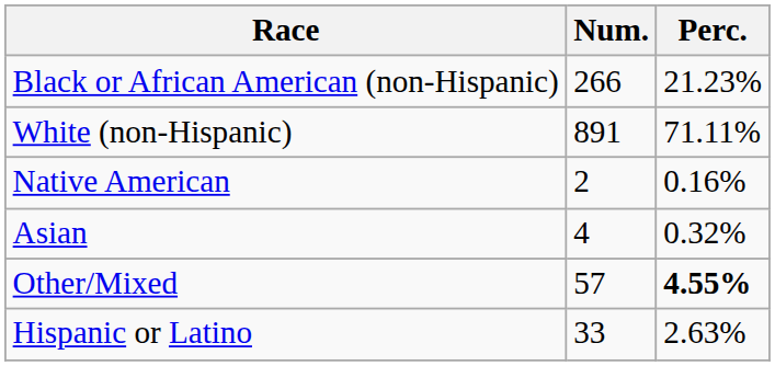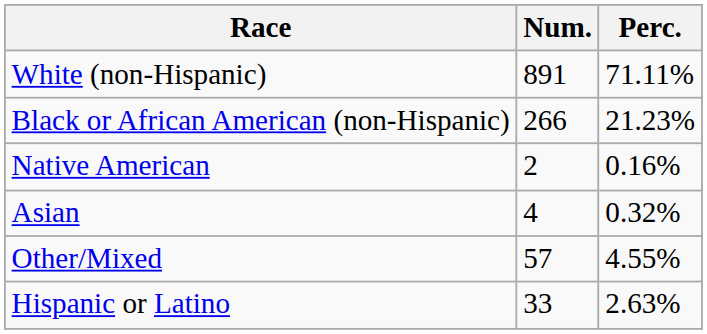rows swapped: White (non-Hispanic) <-> Black or African American (non-Hispanic)
Other/Mixed | Perc.: bold -> normal
